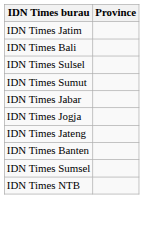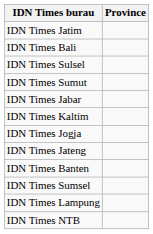+ row: IDN Times Kaltim
+ row: IDN Times Lampung
